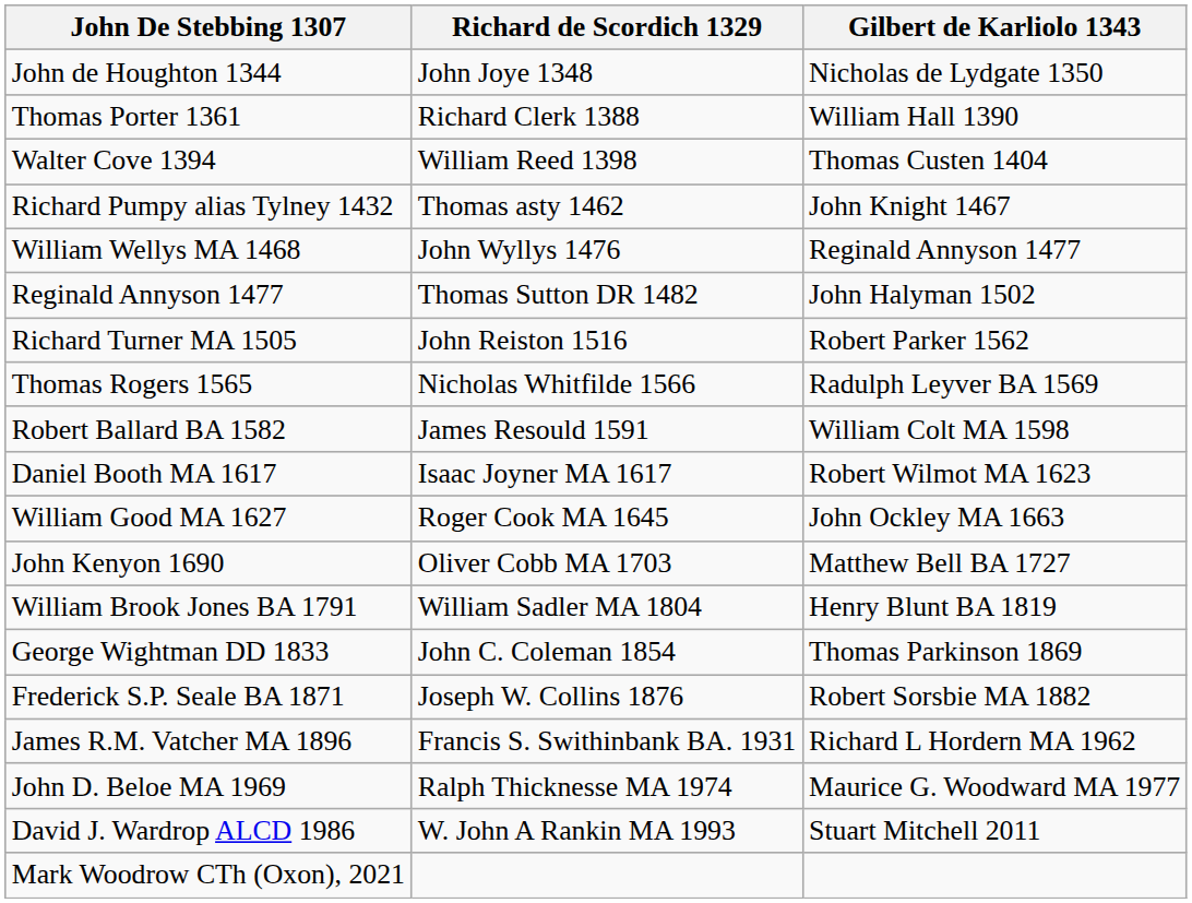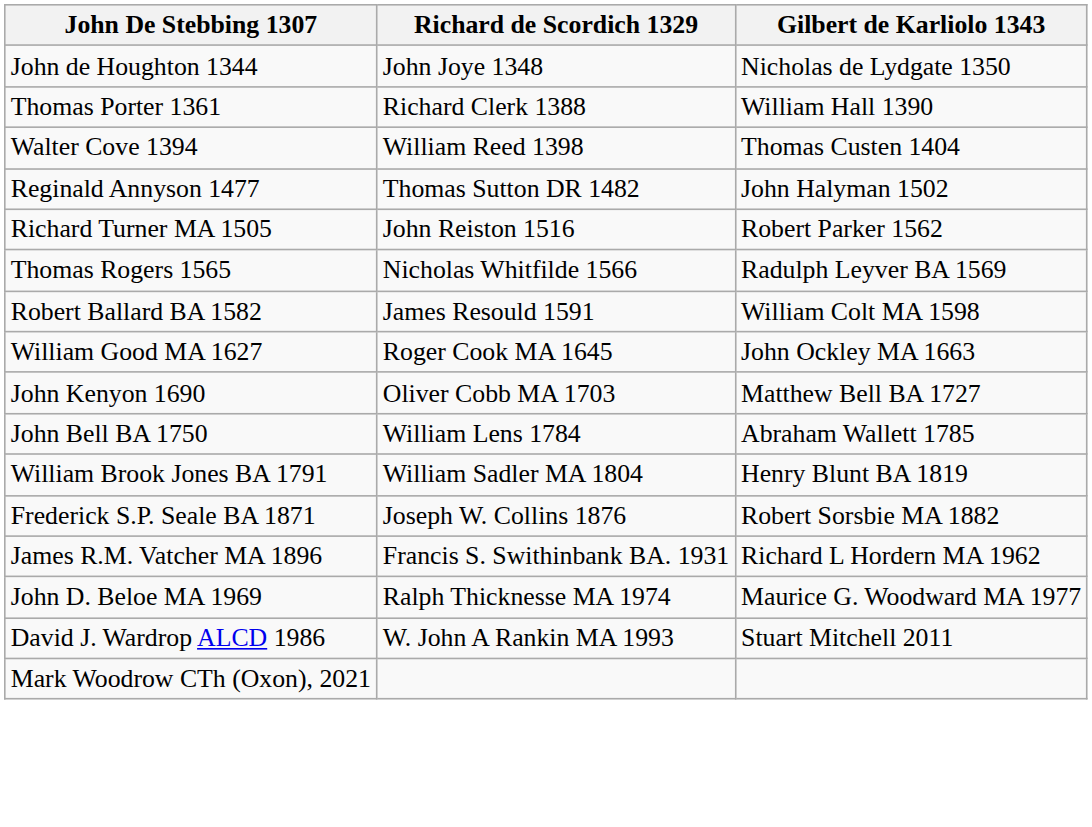- row: Richard Pumpy alias Tylney 1432 | Thomas asty 1462 | John Knight 1467
- row: William Wellys MA 1468 | John Wyllys 1476 | Reginald Annyson 1477
- row: Daniel Booth MA 1617 | Isaac Joyner MA 1617 | Robert Wilmot MA 1623
+ row: John Bell BA 1750 | William Lens 1784 | Abraham Wallett 1785
- row: George Wightman DD 1833 | John C. Coleman 1854 | Thomas Parkinson 1869
